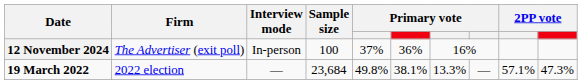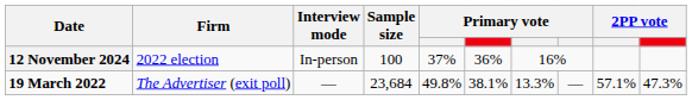12 November 2024 | Firm: The Advertiser (exit poll) -> 2022 election
19 March 2022 | Firm: 2022 election -> The Advertiser (exit poll)
